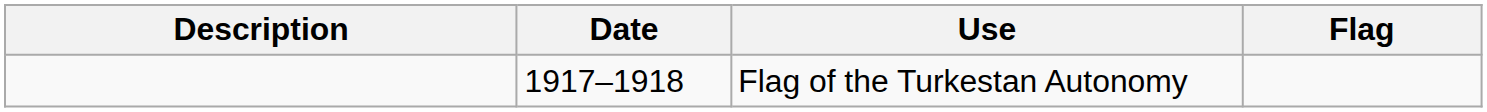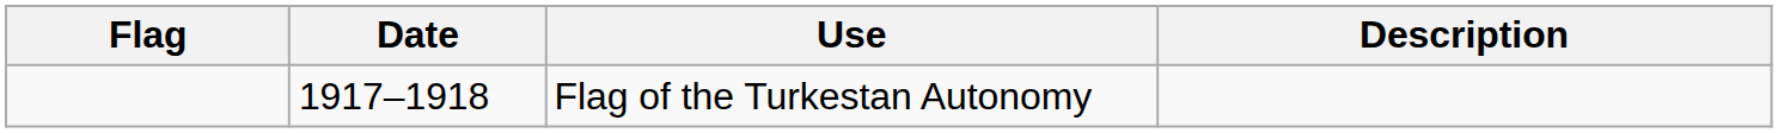columns swapped: Flag <-> Description
